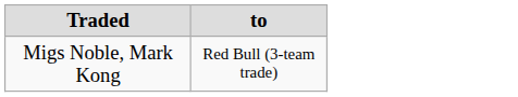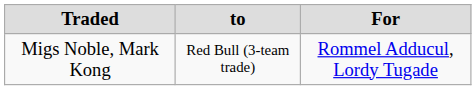+ column: For | Rommel Adducul, Lordy Tugade
